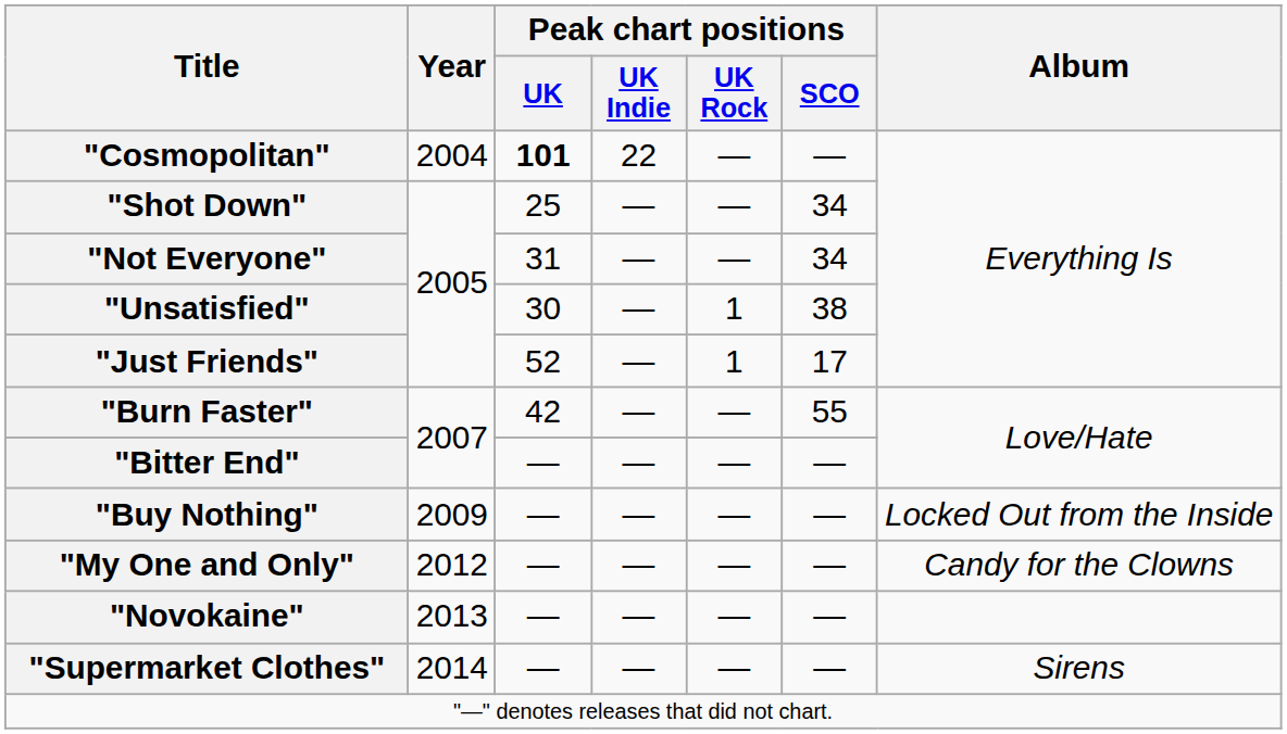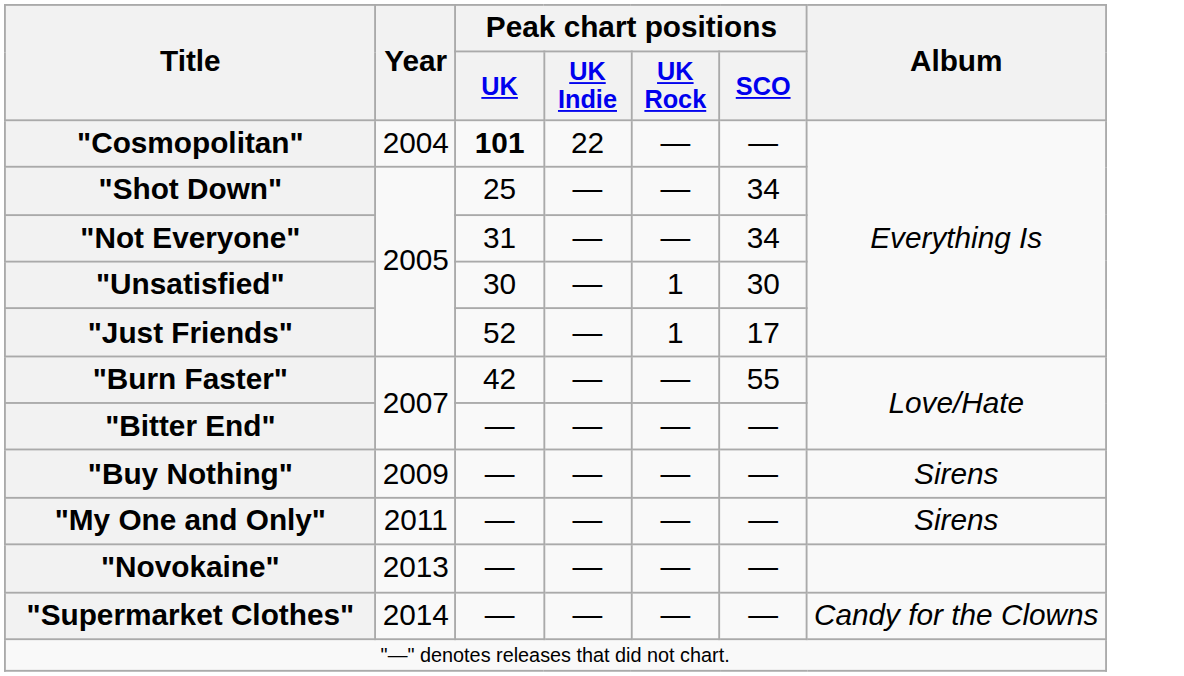"Unsatisfied" | Peak chart positions / SCO: 38 -> 30
"Buy Nothing" | Album: Locked Out from the Inside -> Sirens
"My One and Only" | Year: 2012 -> 2011
"My One and Only" | Album: Candy for the Clowns -> Sirens
"Supermarket Clothes" | Album: Sirens -> Candy for the Clowns
